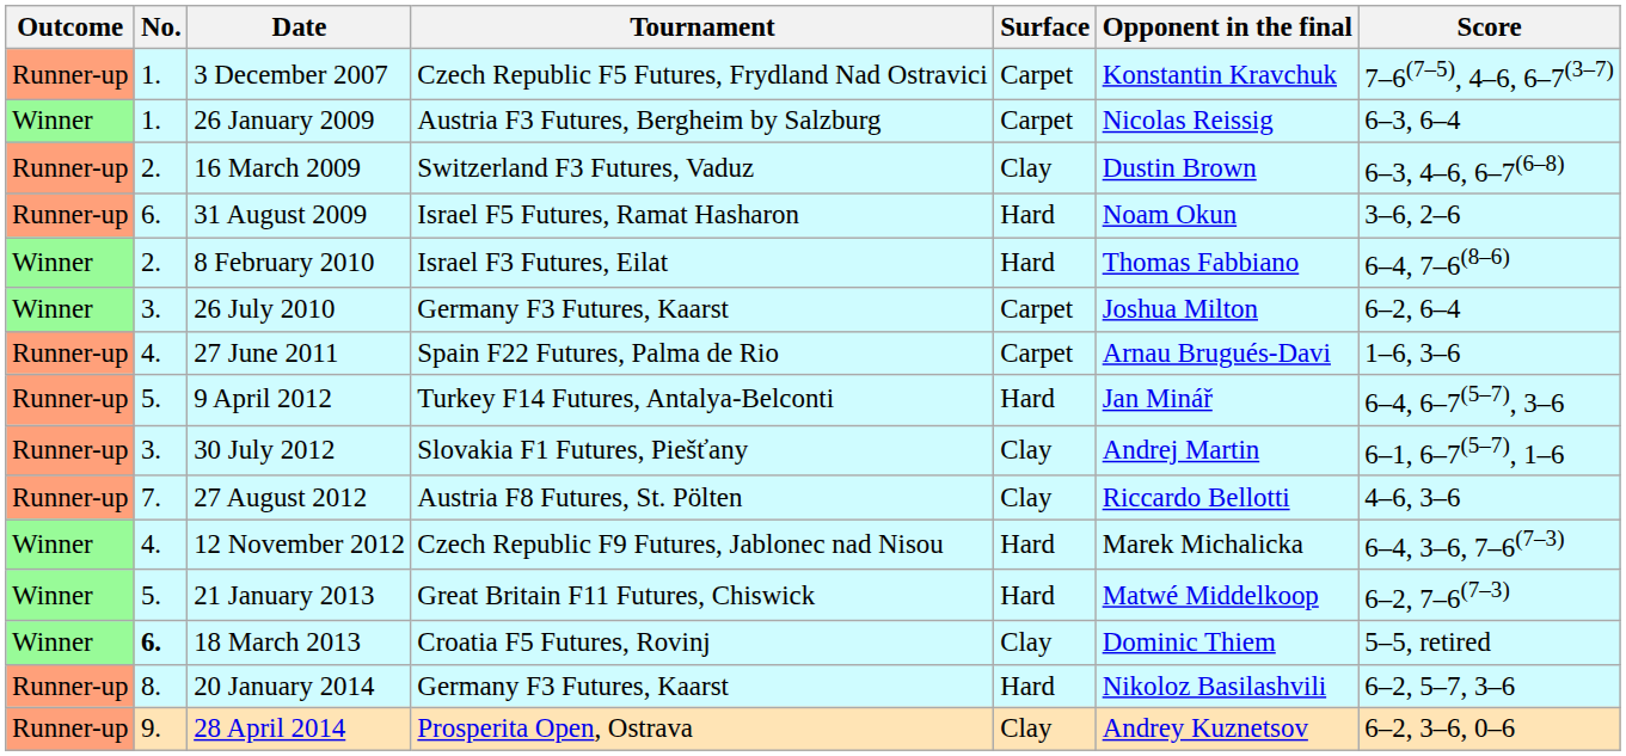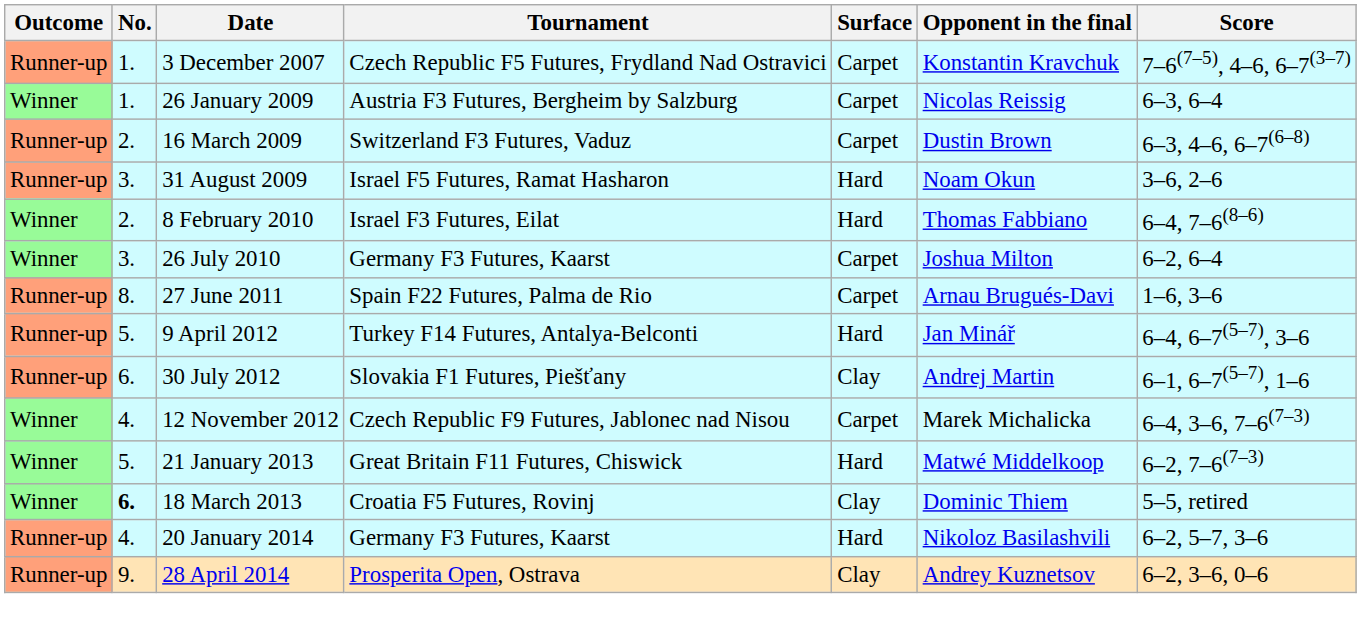16 March 2009 | Surface: Clay -> Carpet
31 August 2009 | No.: 6. -> 3.
27 June 2011 | No.: 4. -> 8.
30 July 2012 | No.: 3. -> 6.
- row: Runner-up | 7. | 27 August 2012 | Austria F8 Futures, St. Pölten | Clay | Riccardo Bellotti | 4–6, 3–6
12 November 2012 | Surface: Hard -> Carpet
20 January 2014 | No.: 8. -> 4.
